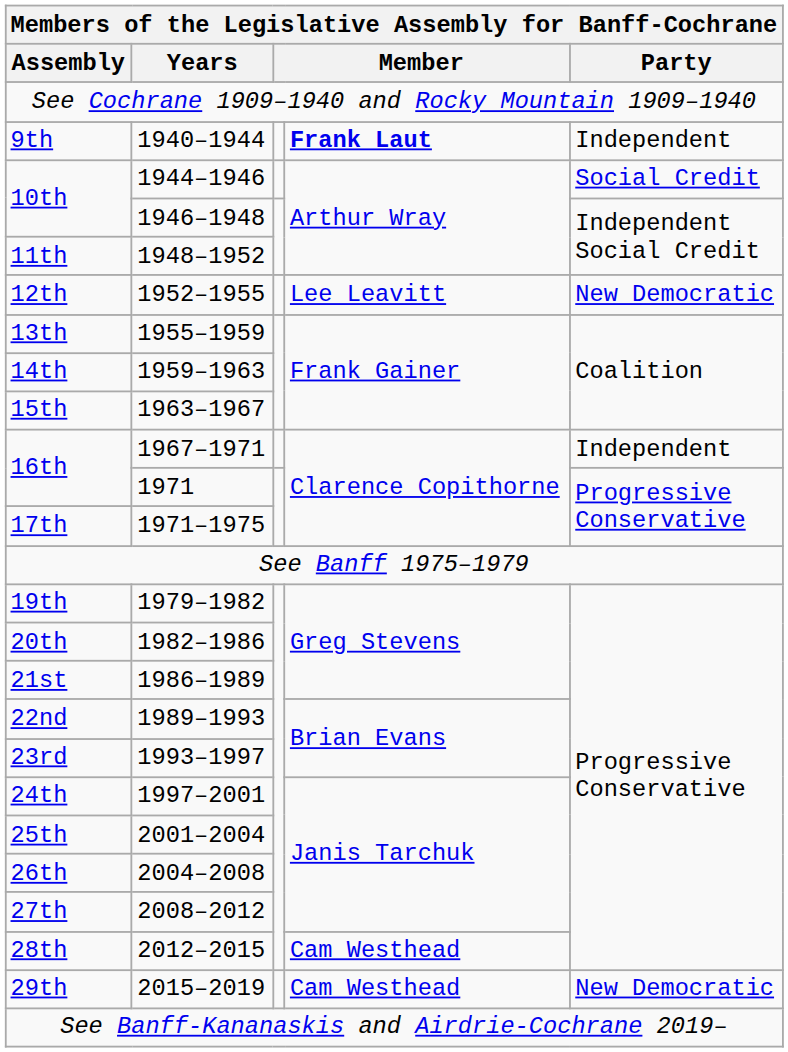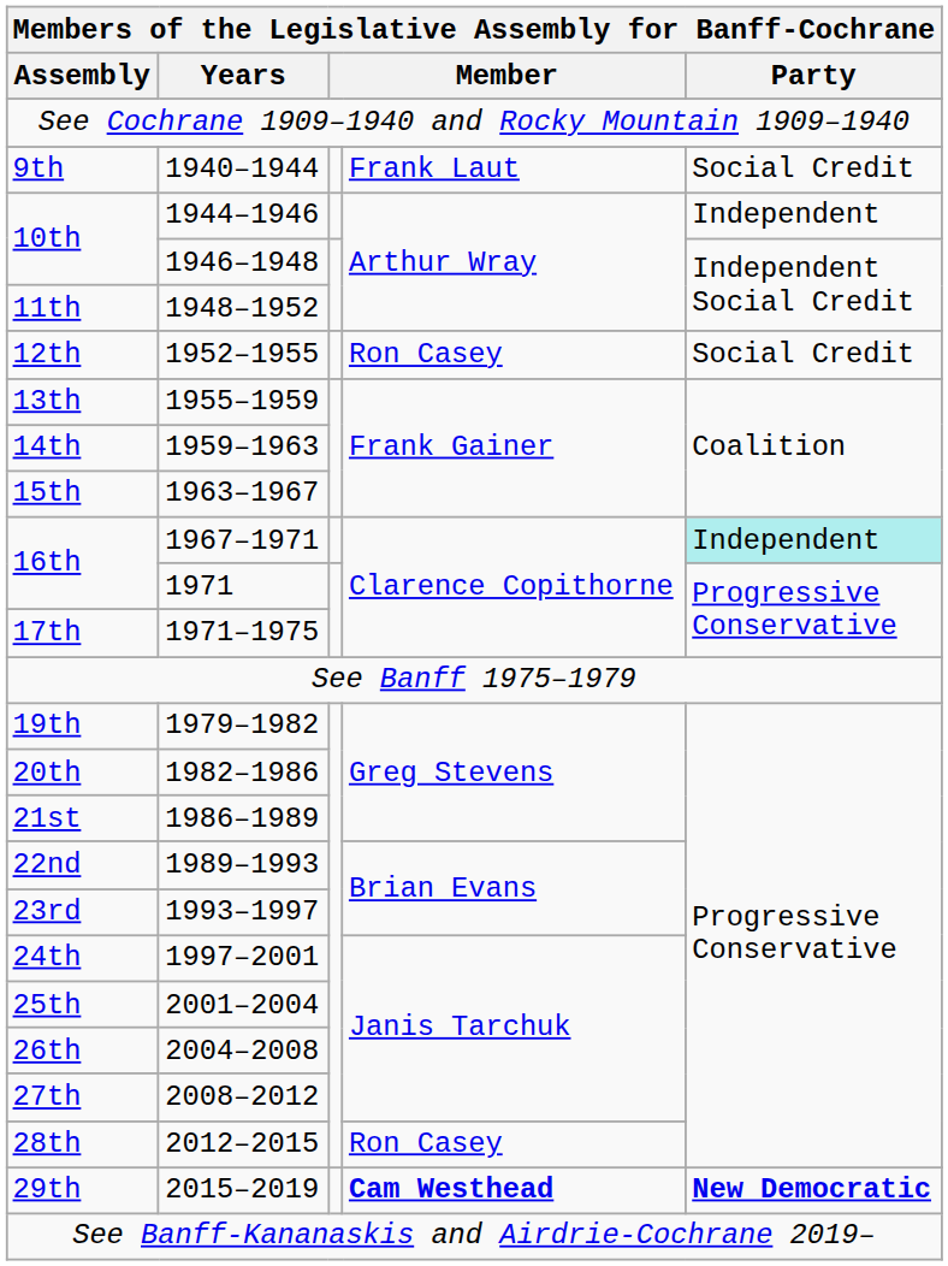9th | column 4: bold -> normal
9th | Party: Independent -> Social Credit
10th / 1944–1946 | Party: Social Credit -> Independent
12th | column 4: Lee Leavitt -> Ron Casey
12th | Party: New Democratic -> Social Credit
16th / 1967–1971 | Party: no background -> paleturquoise background
28th | column 4: Cam Westhead -> Ron Casey
29th | column 4: normal -> bold
29th | Party: normal -> bold
